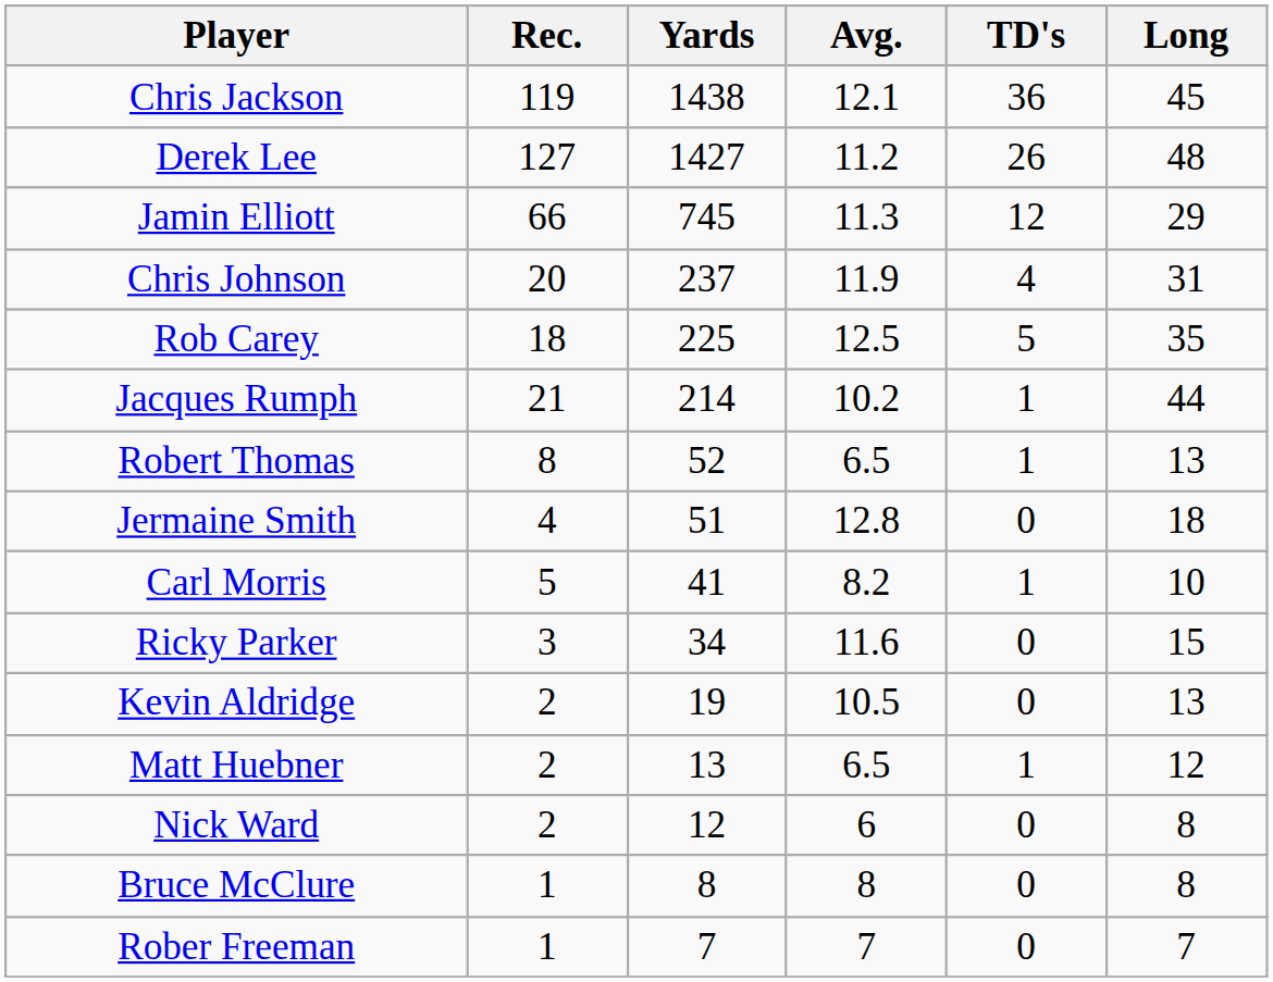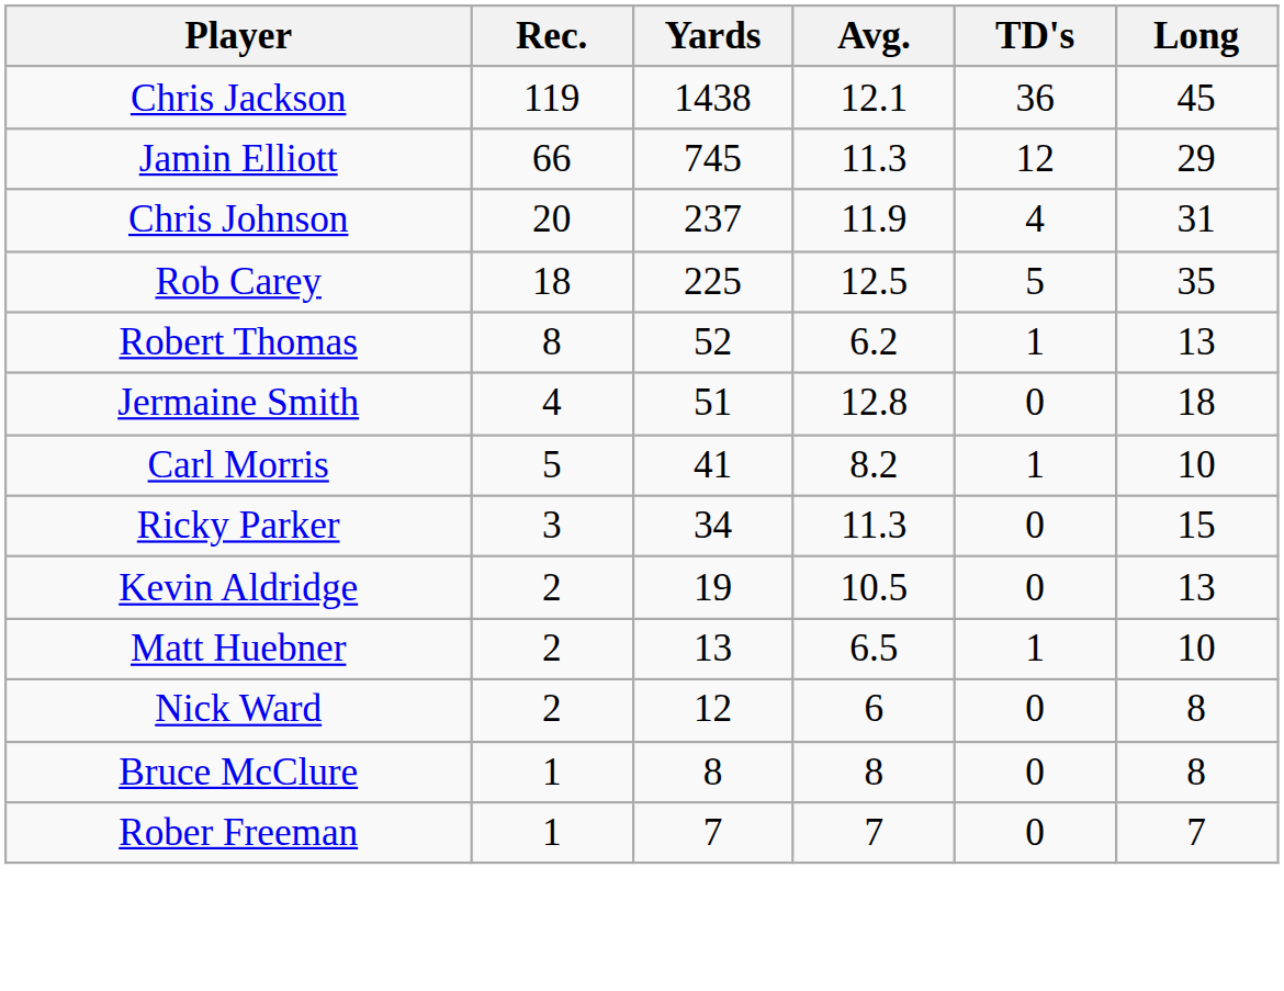- row: Derek Lee | 127 | 1427 | 11.2 | 26 | 48
- row: Jacques Rumph | 21 | 214 | 10.2 | 1 | 44
Robert Thomas | Avg.: 6.5 -> 6.2
Ricky Parker | Avg.: 11.6 -> 11.3
Matt Huebner | Long: 12 -> 10
